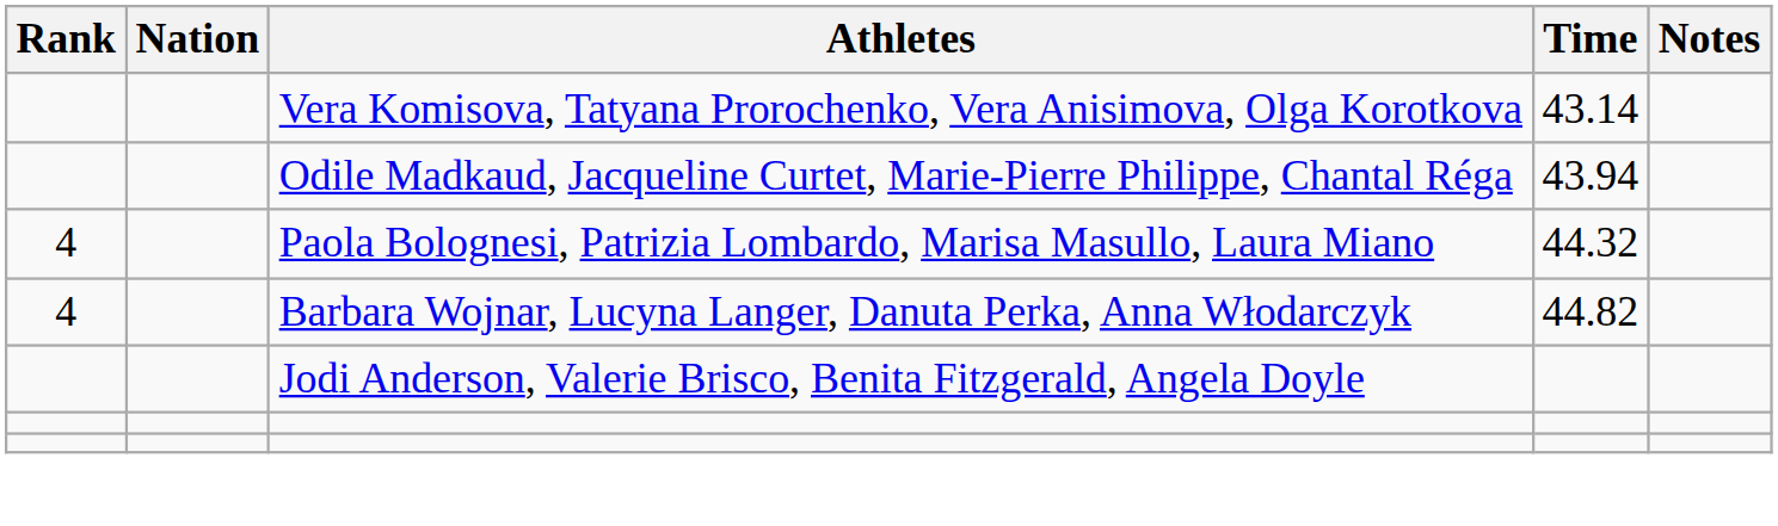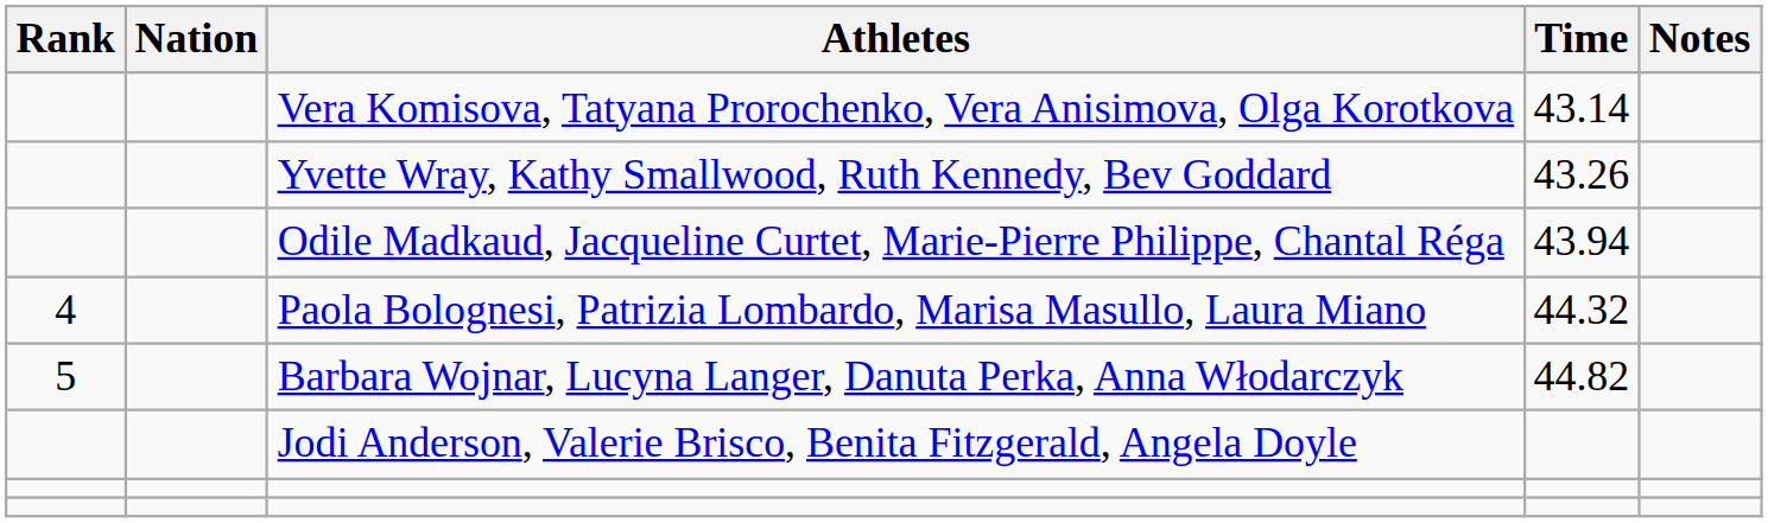+ row: Yvette Wray, Kathy Smallwood, Ruth Kennedy, Bev Goddard | 43.26
Barbara Wojnar, Lucyna Langer, Danuta Perka, Anna Włodarczyk | Rank: 4 -> 5
